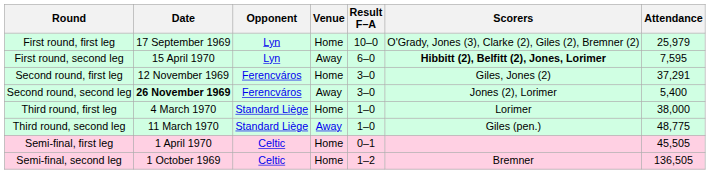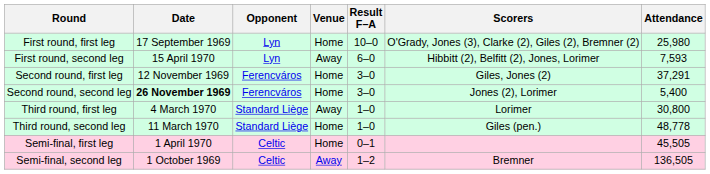First round, first leg | Attendance: 25,979 -> 25,980
First round, second leg | Scorers: bold -> normal
First round, second leg | Attendance: 7,595 -> 7,593
Second round, second leg | Venue: Away -> Home
Third round, first leg | Venue: Home -> Away
Third round, first leg | Attendance: 38,000 -> 30,800
Third round, second leg | Venue: Away -> Home
Third round, second leg | Attendance: 48,775 -> 48,778
Semi-final, second leg | Venue: Home -> Away
